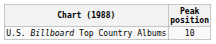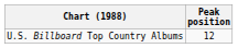U.S. Billboard Top Country Albums | Peak position: 10 -> 12
